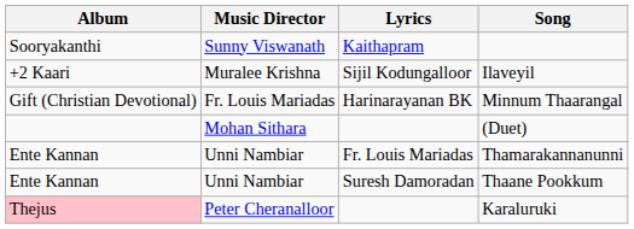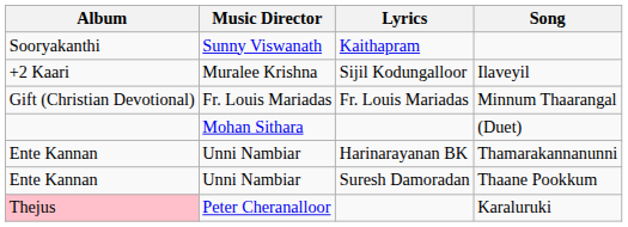Minnum Thaarangal | Lyrics: Harinarayanan BK -> Fr. Louis Mariadas
Thamarakannanunni | Lyrics: Fr. Louis Mariadas -> Harinarayanan BK
